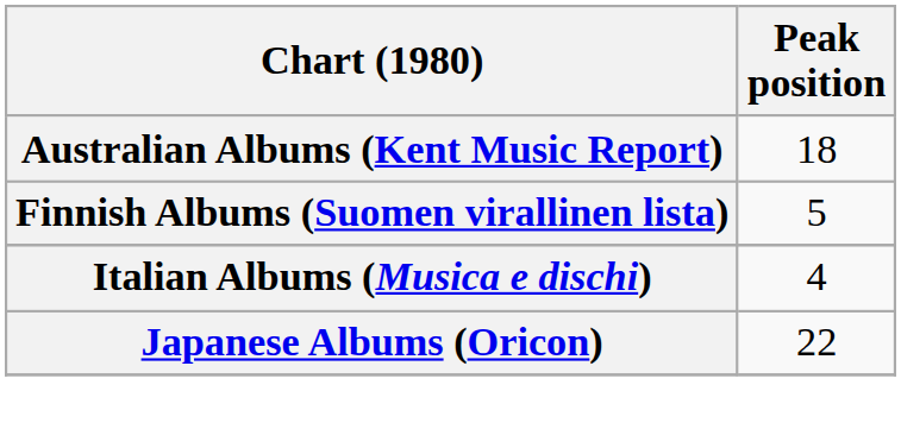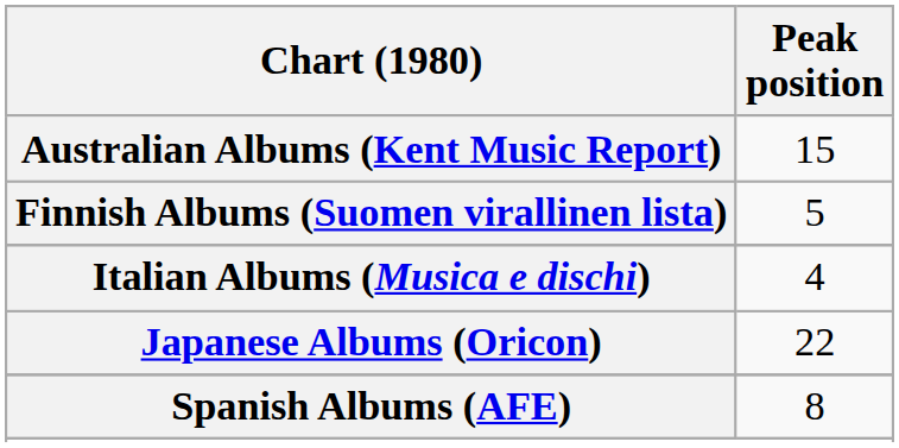Australian Albums (Kent Music Report) | Peak position: 18 -> 15
+ row: Spanish Albums (AFE) | 8
